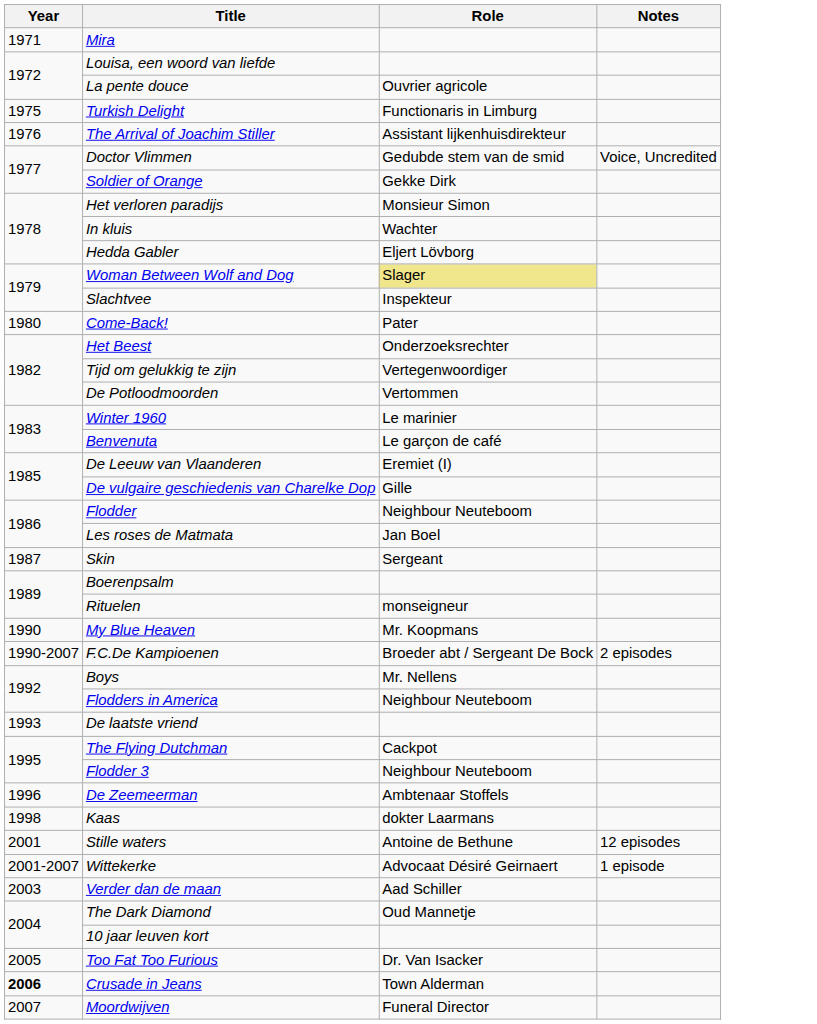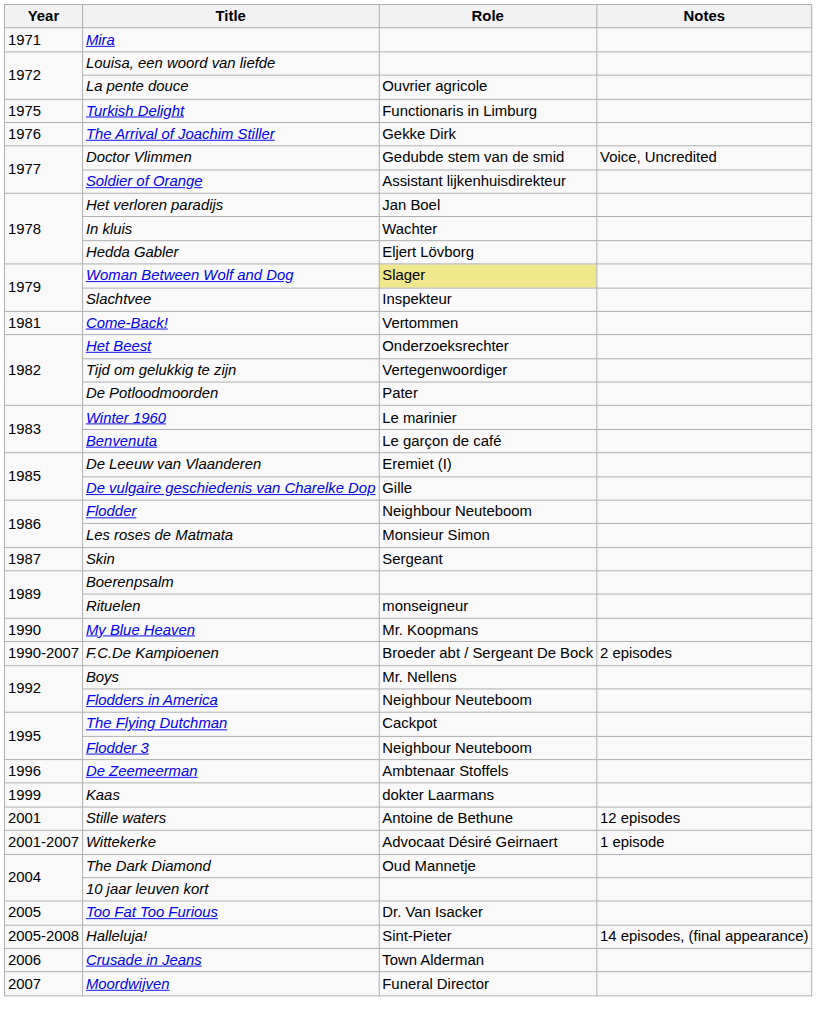The Arrival of Joachim Stiller | Role: Assistant lijkenhuisdirekteur -> Gekke Dirk
Soldier of Orange | Role: Gekke Dirk -> Assistant lijkenhuisdirekteur
Het verloren paradijs | Role: Monsieur Simon -> Jan Boel
Come-Back! | Year: 1980 -> 1981
Come-Back! | Role: Pater -> Vertommen
De Potloodmoorden | Role: Vertommen -> Pater
Les roses de Matmata | Role: Jan Boel -> Monsieur Simon
- row: 1993 | De laatste vriend
Kaas | Year: 1998 -> 1999
- row: 2003 | Verder dan de maan | Aad Schiller
+ row: 2005-2008 | Halleluja! | Sint-Pieter | 14 episodes, (final appearance)
Crusade in Jeans | Year: bold -> normal
